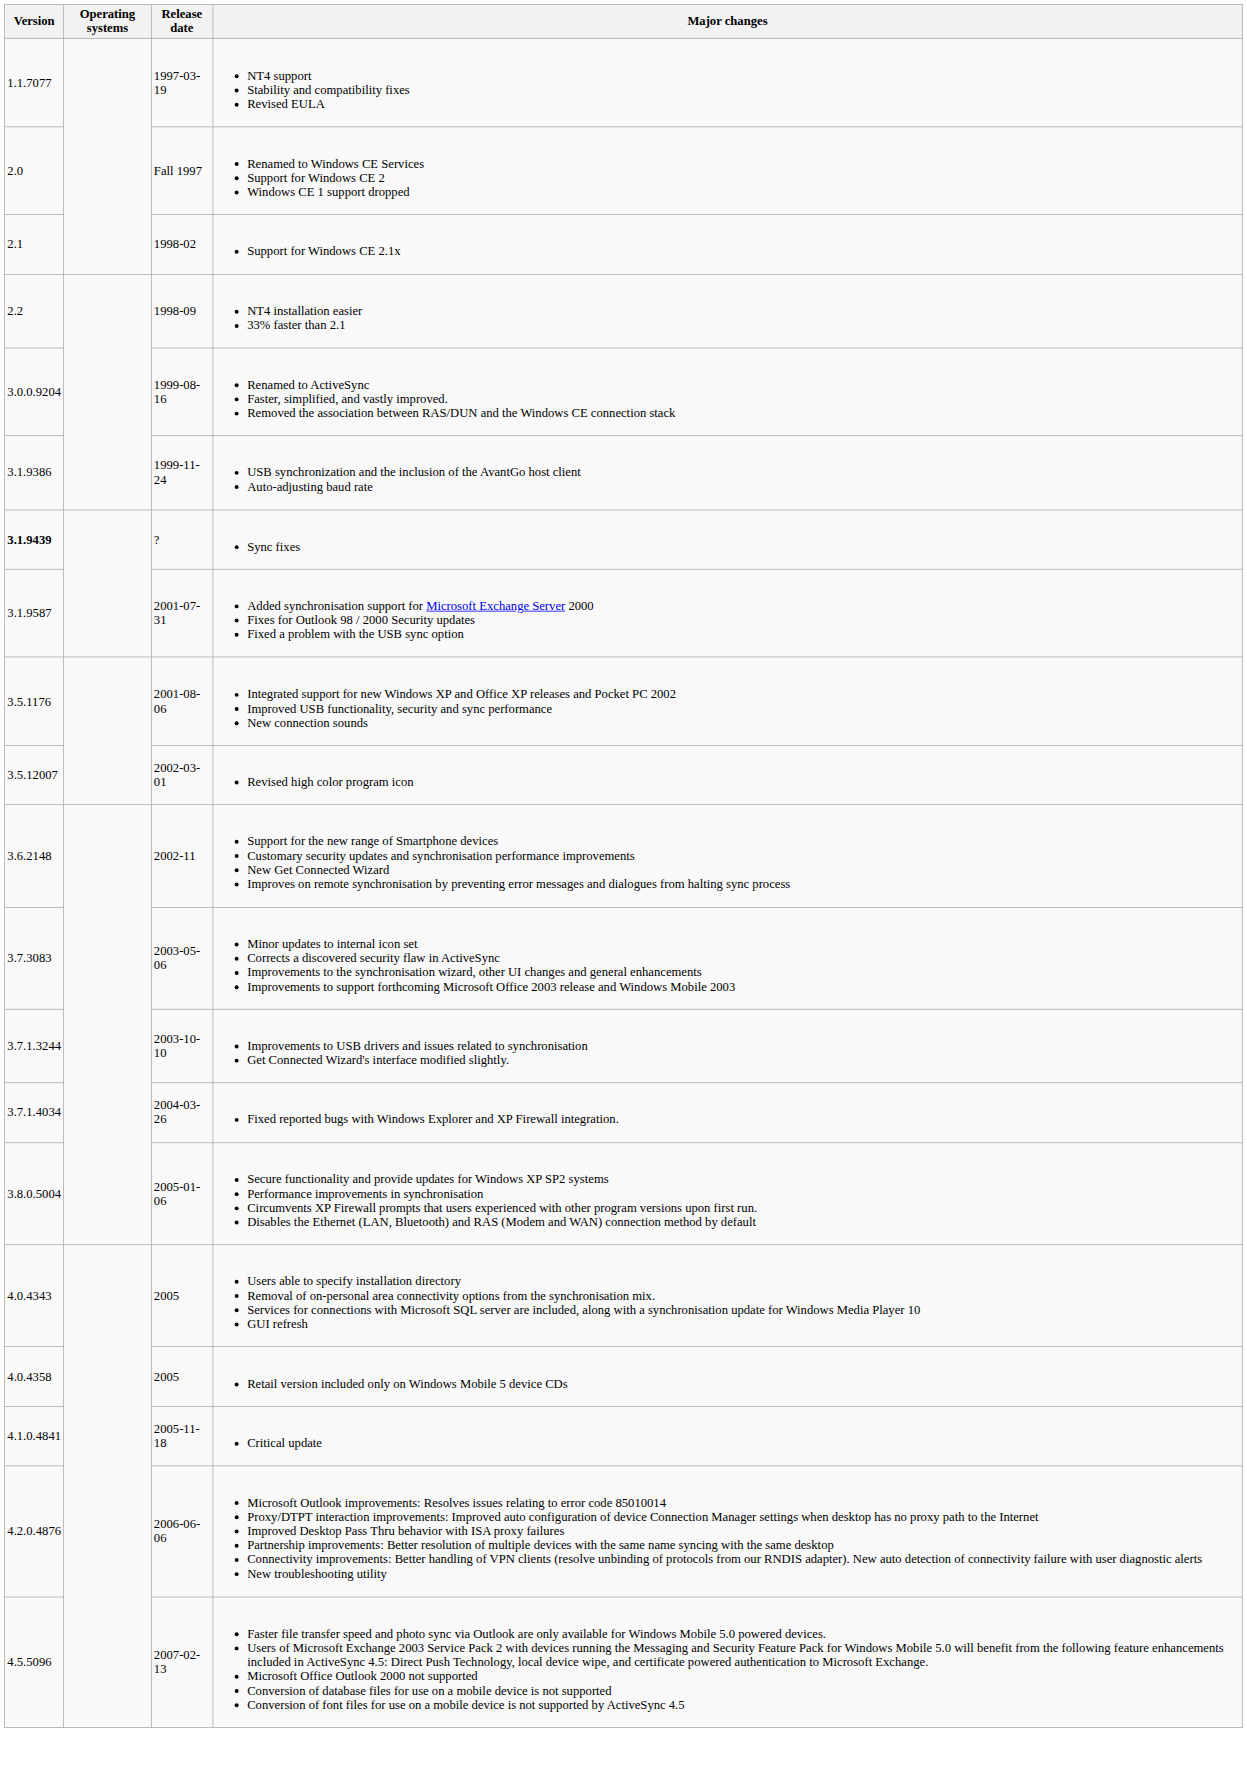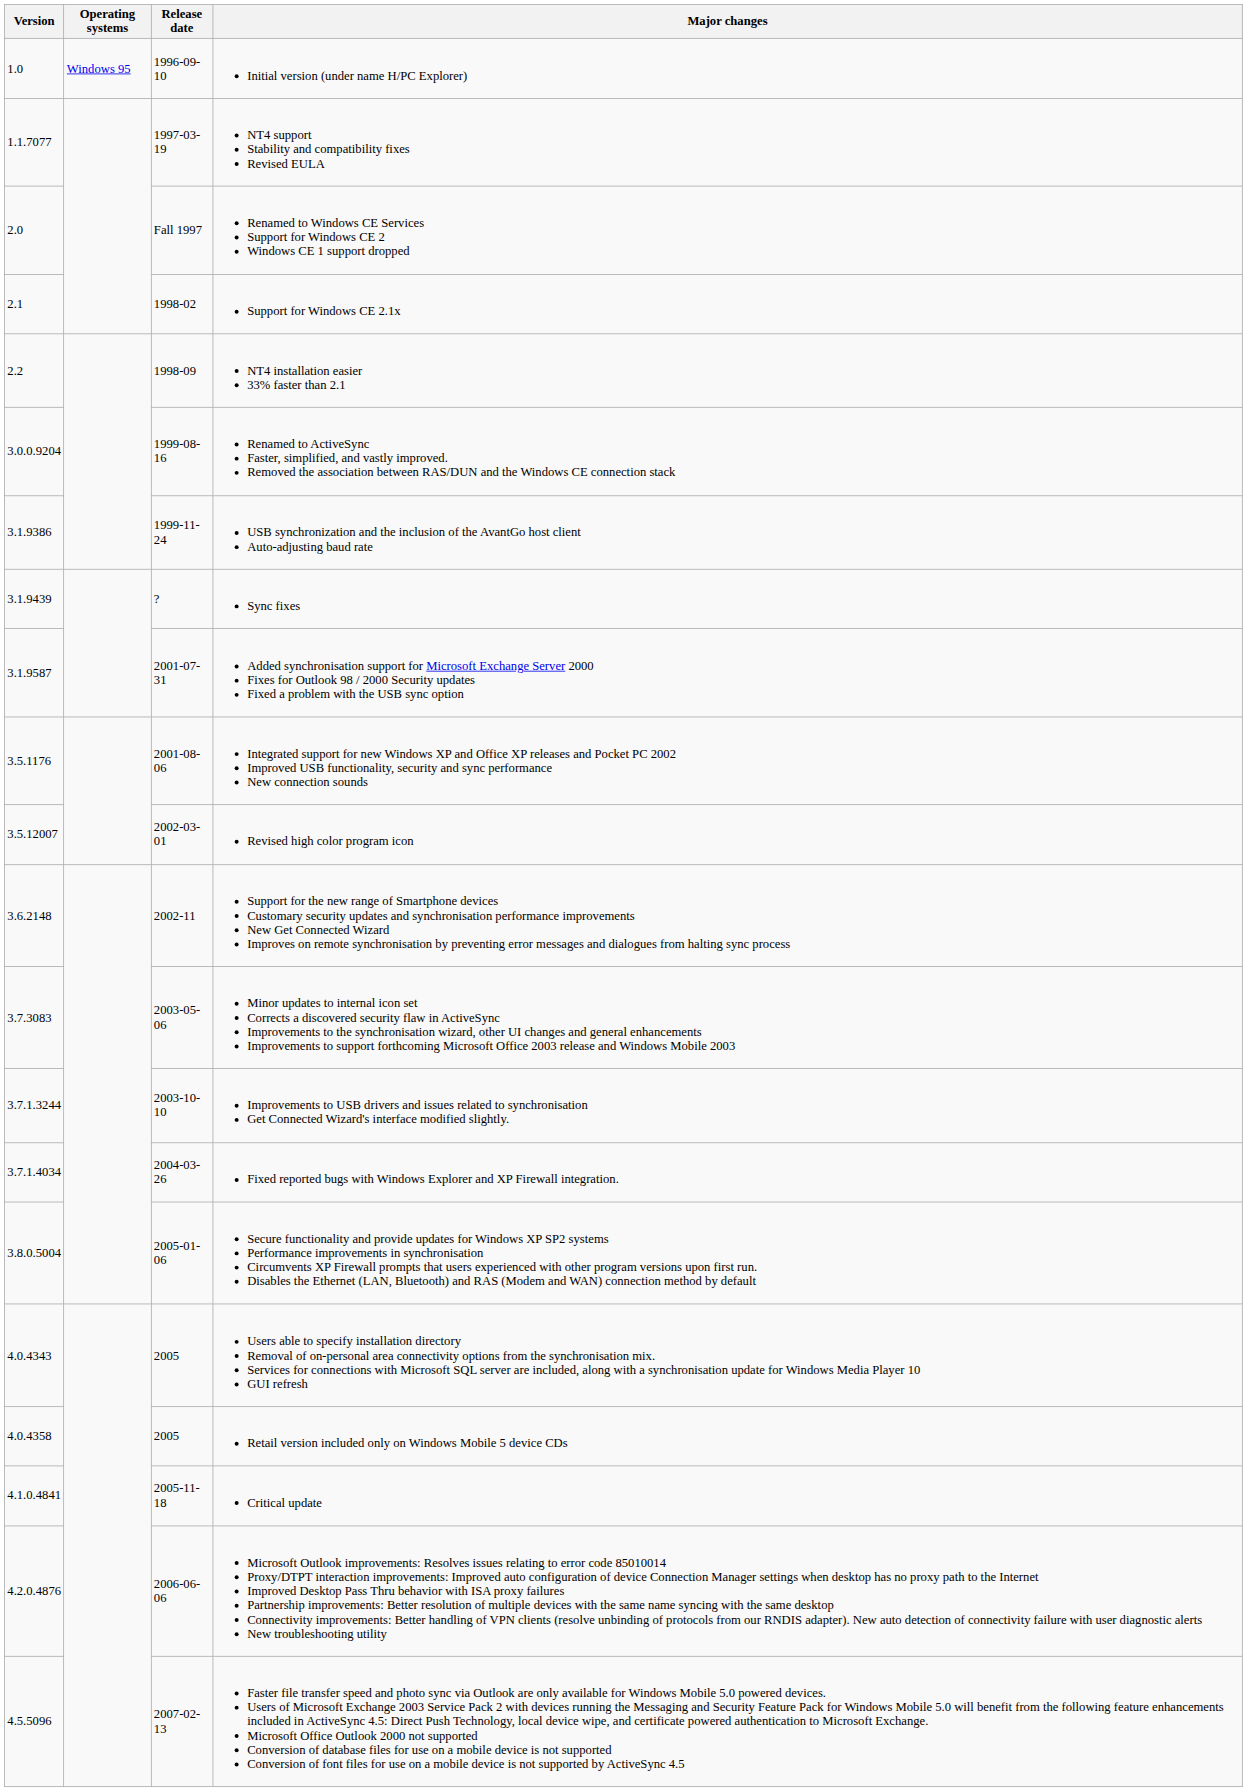+ row: 1.0 | Windows 95 | 1996-09-10 | Initial version (under name H/PC Explorer)
Sync fixes | Version: bold -> normal
